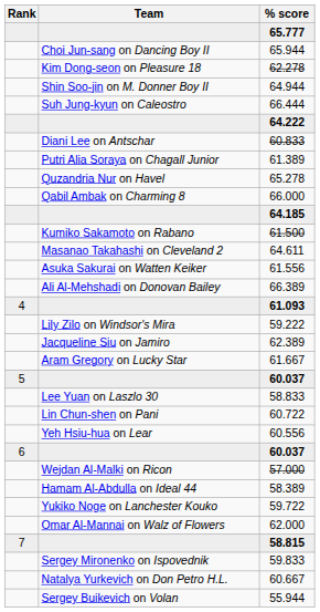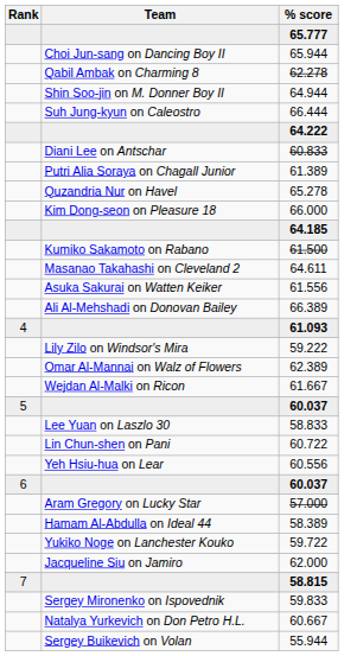62.278 | Team: Kim Dong-seon on Pleasure 18 -> Qabil Ambak on Charming 8
66.000 | Team: Qabil Ambak on Charming 8 -> Kim Dong-seon on Pleasure 18
62.389 | Team: Jacqueline Siu on Jamiro -> Omar Al-Mannai on Walz of Flowers
61.667 | Team: Aram Gregory on Lucky Star -> Wejdan Al-Malki on Ricon
57.000 | Team: Wejdan Al-Malki on Ricon -> Aram Gregory on Lucky Star
62.000 | Team: Omar Al-Mannai on Walz of Flowers -> Jacqueline Siu on Jamiro
